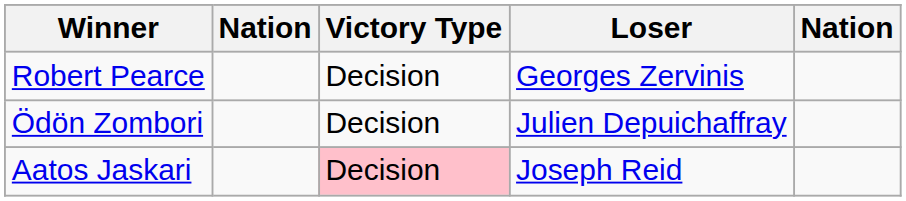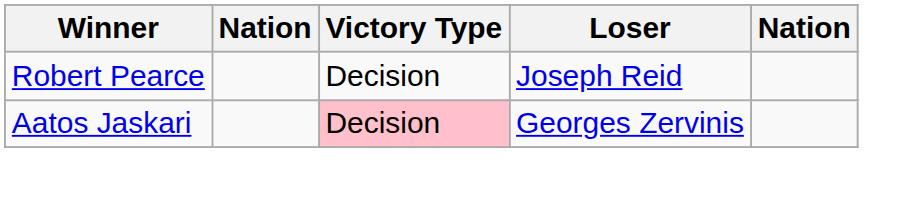Robert Pearce | Loser: Georges Zervinis -> Joseph Reid
- row: Ödön Zombori | Decision | Julien Depuichaffray
Aatos Jaskari | Loser: Joseph Reid -> Georges Zervinis
